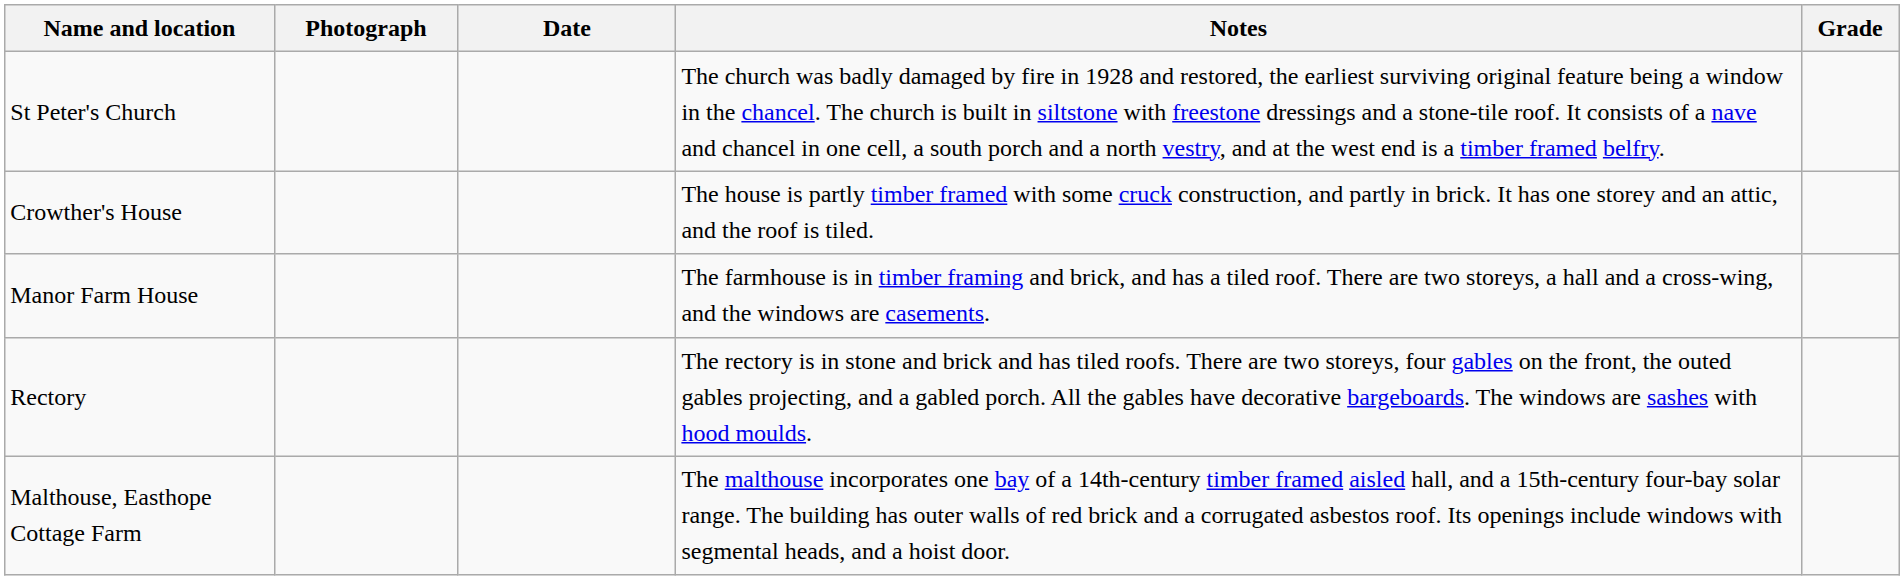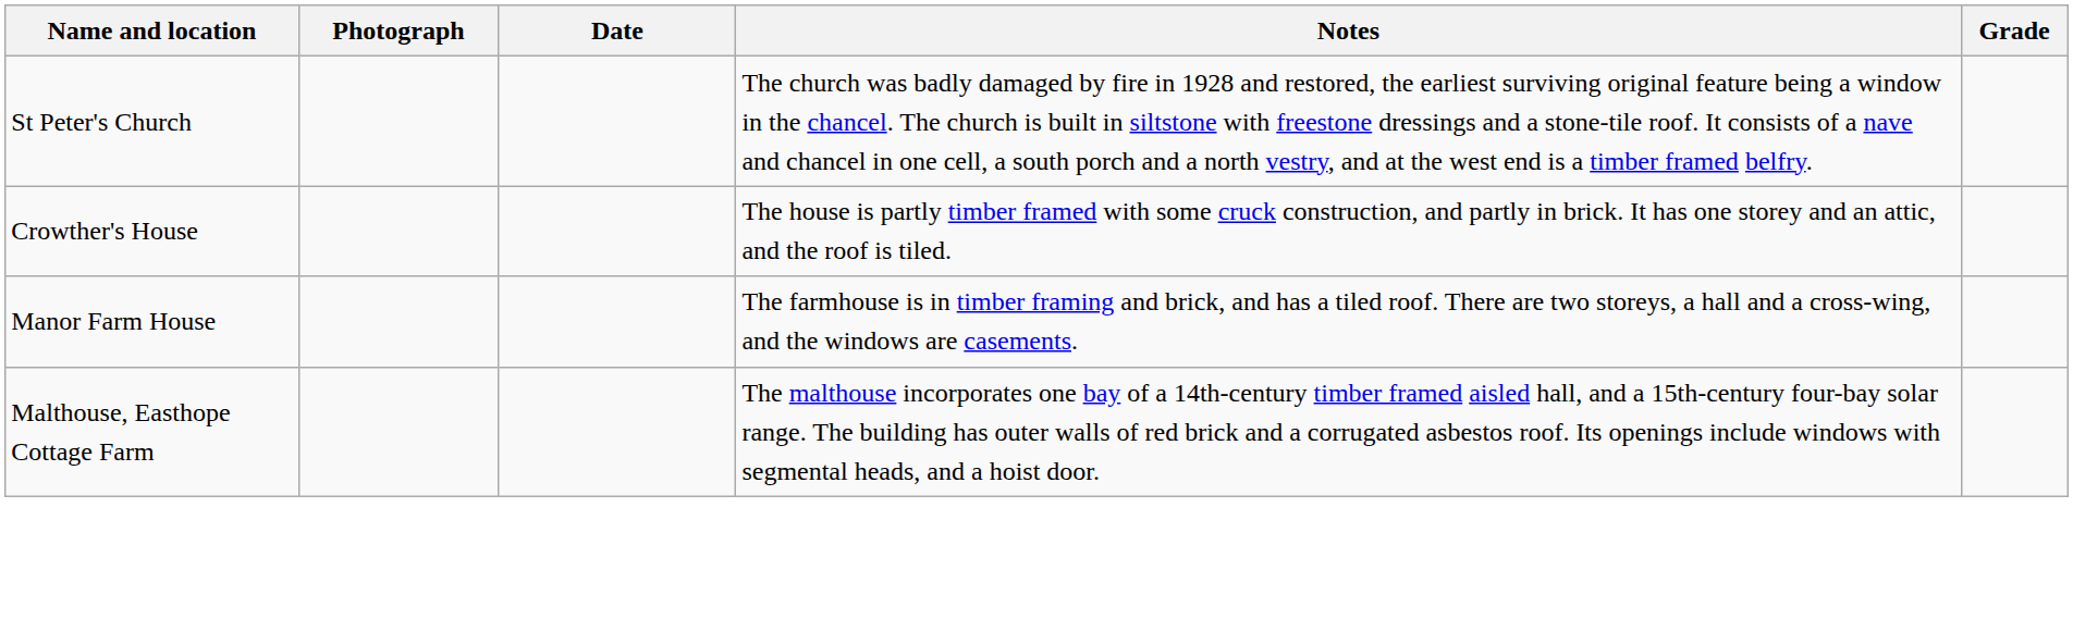- row: Rectory | The rectory is in stone and brick and has tiled roofs. There are two storeys, four gables on the front, the outed gables projecting, and a gabled porch. All the gables have decorative bargeboards. The windows are sashes with hood moulds.
